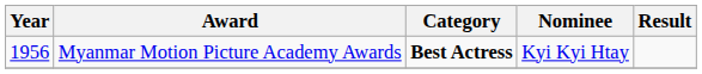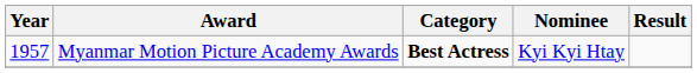Myanmar Motion Picture Academy Awards | Year: 1956 -> 1957
